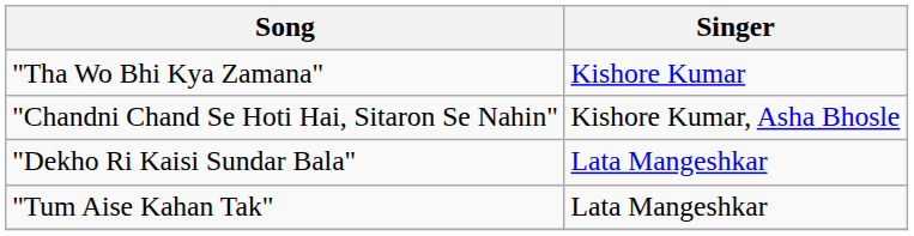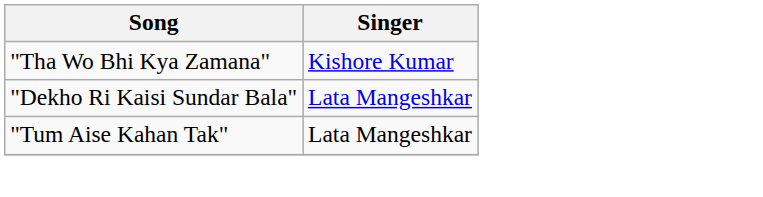- row: "Chandni Chand Se Hoti Hai, Sitaron Se Nahin" | Kishore Kumar, Asha Bhosle
